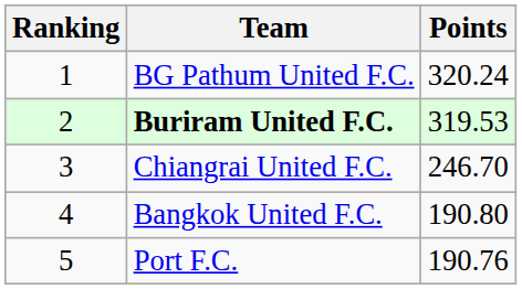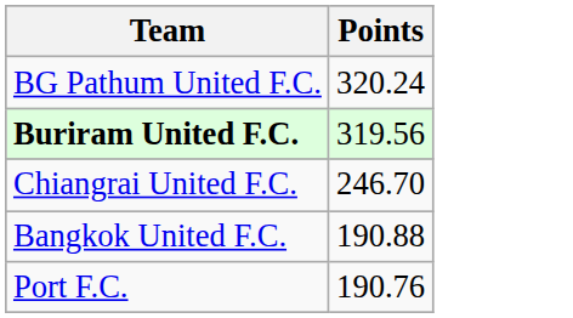- column: Ranking | 1 | 2 | 3 | 4 | 5
Buriram United F.C. | Points: 319.53 -> 319.56
Bangkok United F.C. | Points: 190.80 -> 190.88
